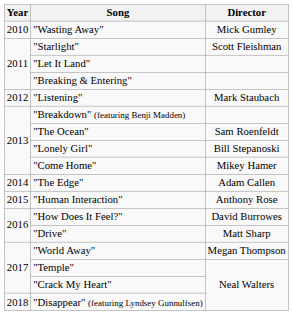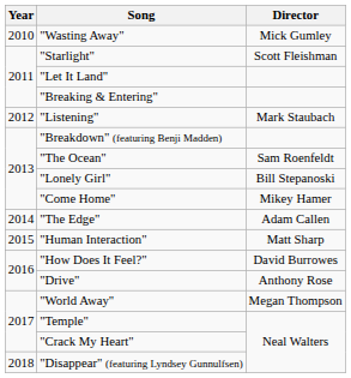"Human Interaction" | Director: Anthony Rose -> Matt Sharp
"Drive" | Director: Matt Sharp -> Anthony Rose
